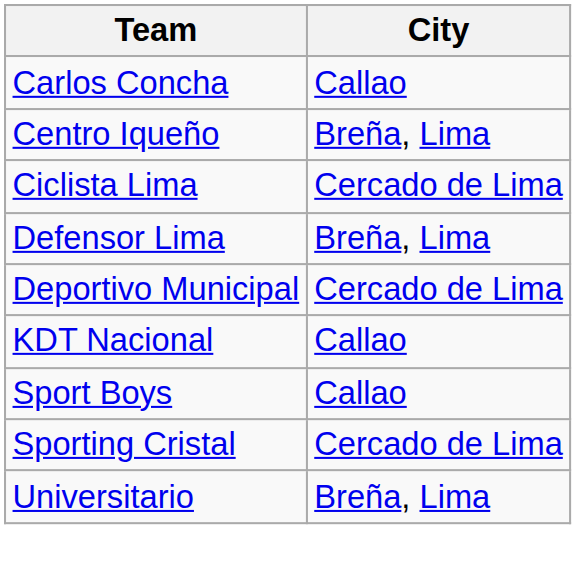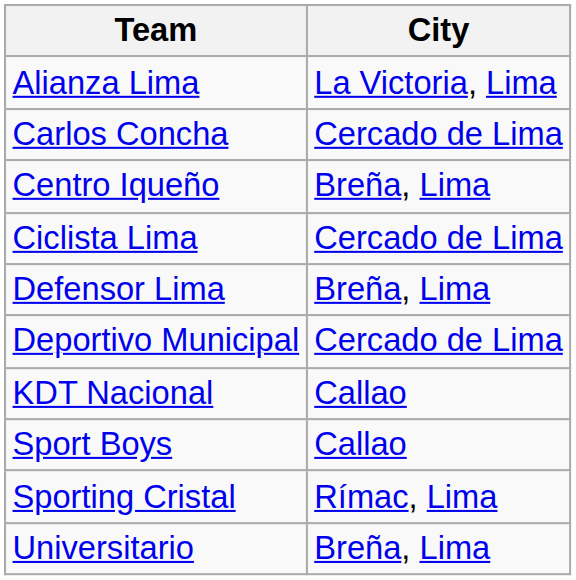+ row: Alianza Lima | La Victoria, Lima
Carlos Concha | City: Callao -> Cercado de Lima
Sporting Cristal | City: Cercado de Lima -> Rímac, Lima
